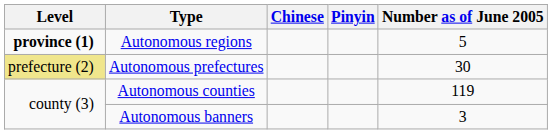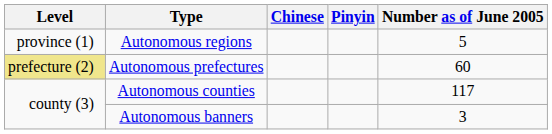Autonomous regions | Level: bold -> normal
Autonomous prefectures | Number as of June 2005: 30 -> 60
Autonomous counties | Number as of June 2005: 119 -> 117
